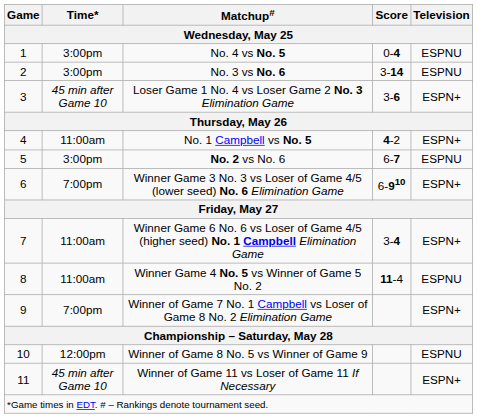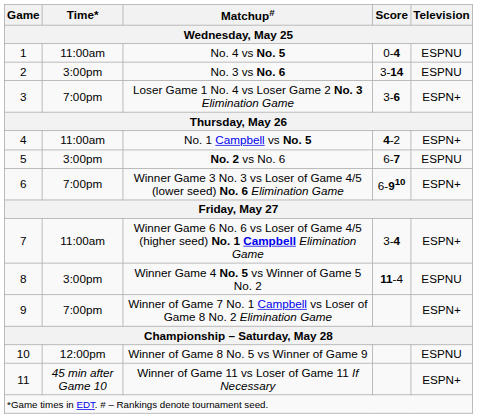No. 4 vs No. 5 | Time*: 3:00pm -> 11:00am
Loser Game 1 No. 4 vs Loser Game 2 No. 3 Elimination Game | Time*: 45 min after Game 10 -> 7:00pm
Winner Game 4 No. 5 vs Winner of Game 5 No. 2 | Time*: 11:00am -> 3:00pm
